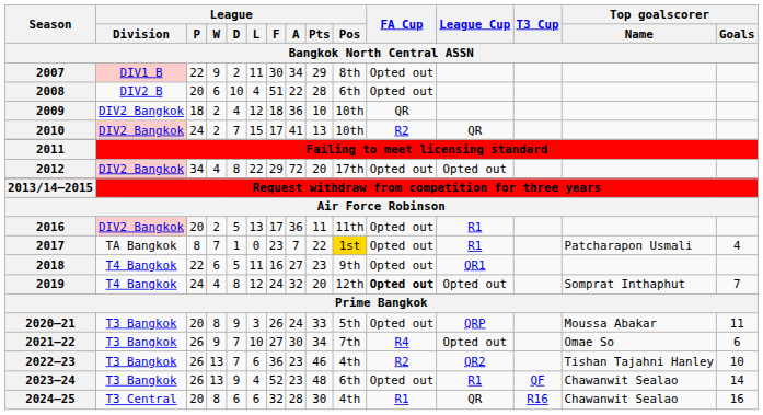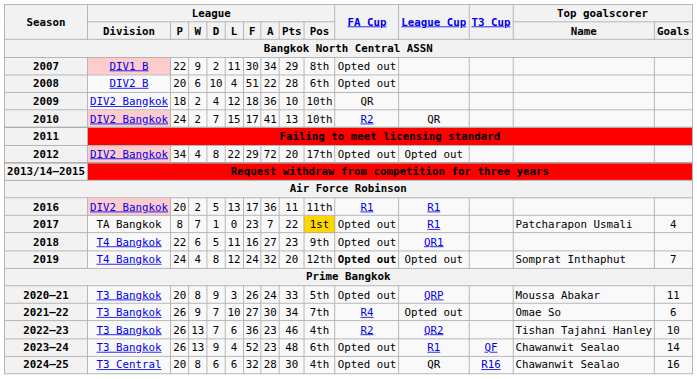2016 | FA Cup / Bangkok North Central ASSN: Opted out -> R1
2024–25 | FA Cup / Bangkok North Central ASSN: R1 -> Opted out
